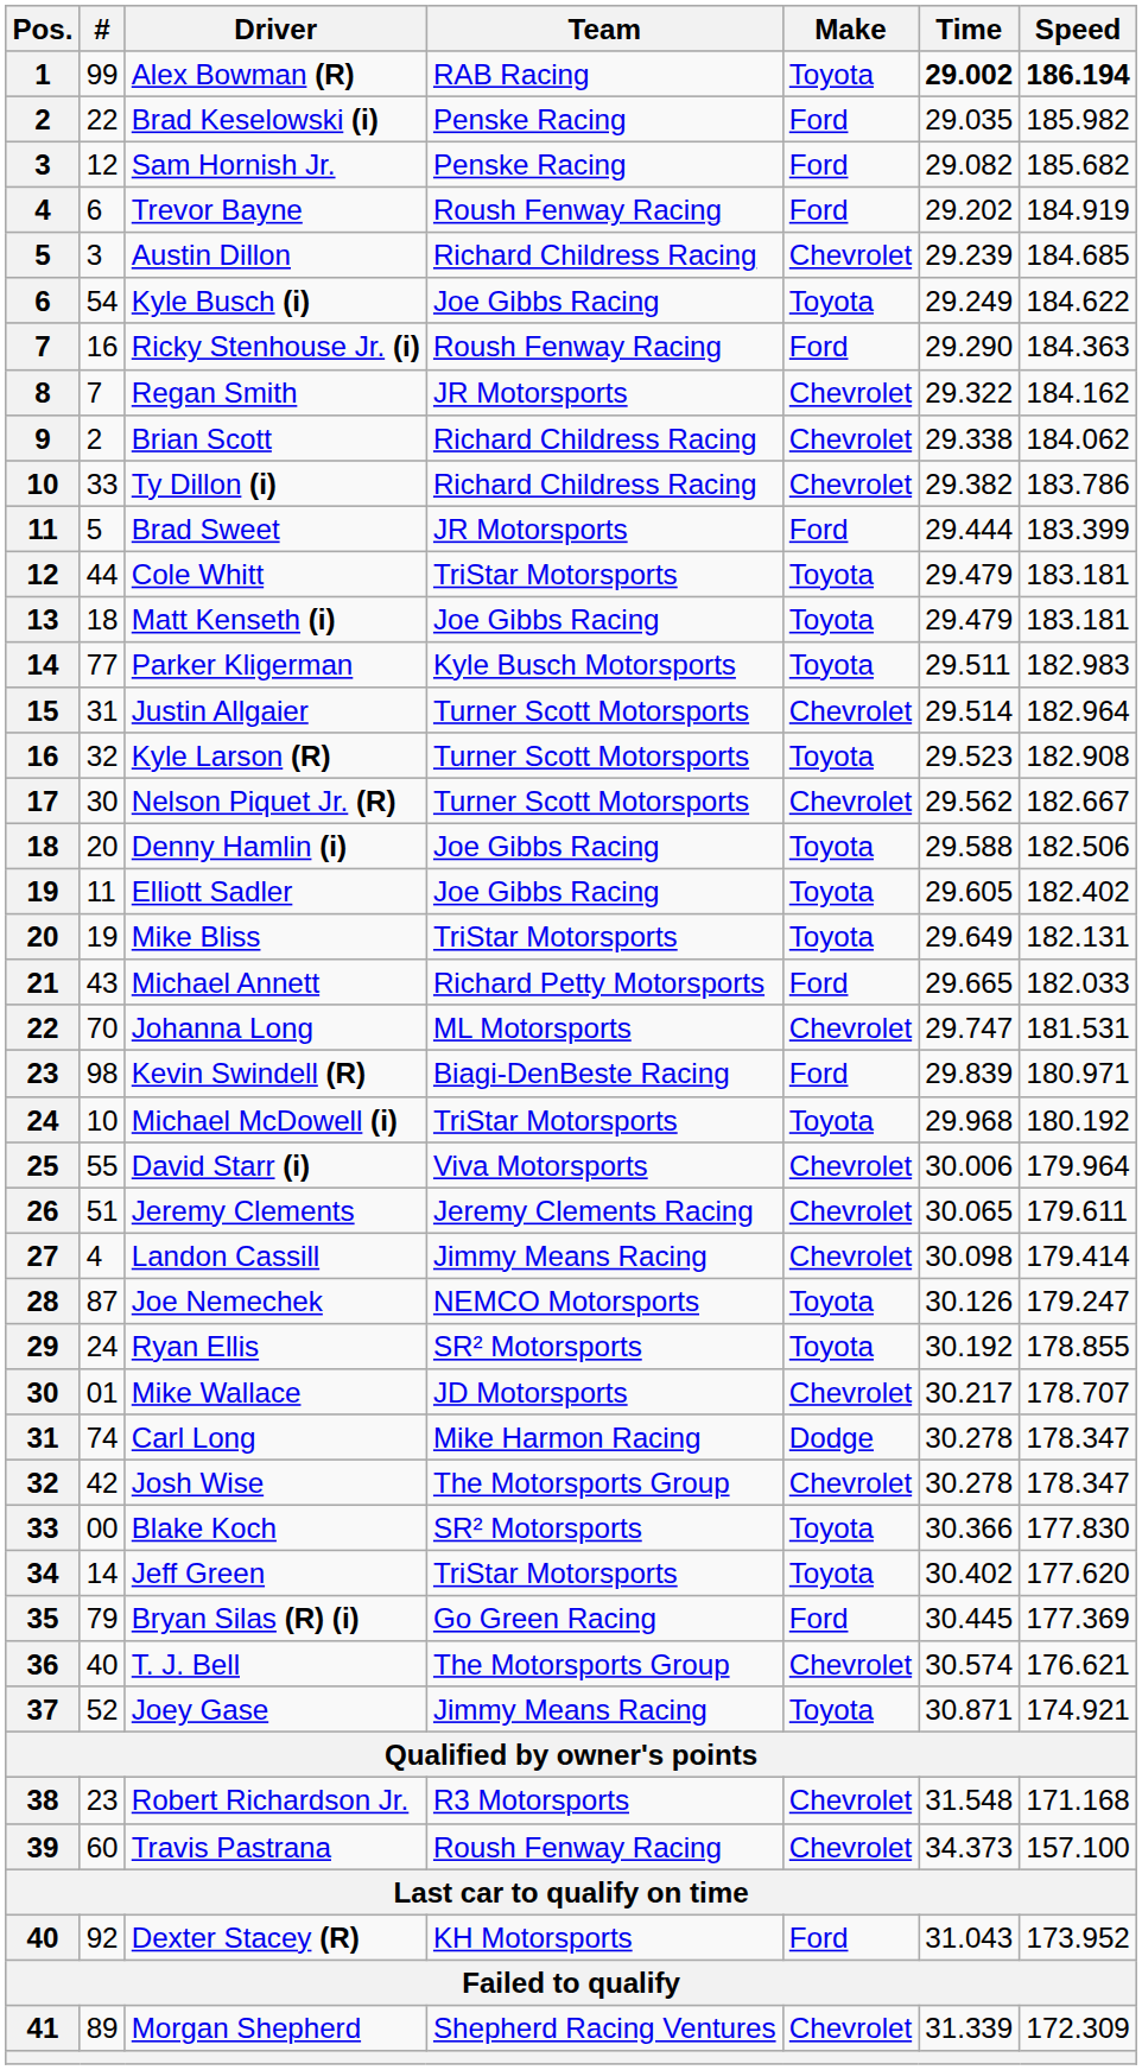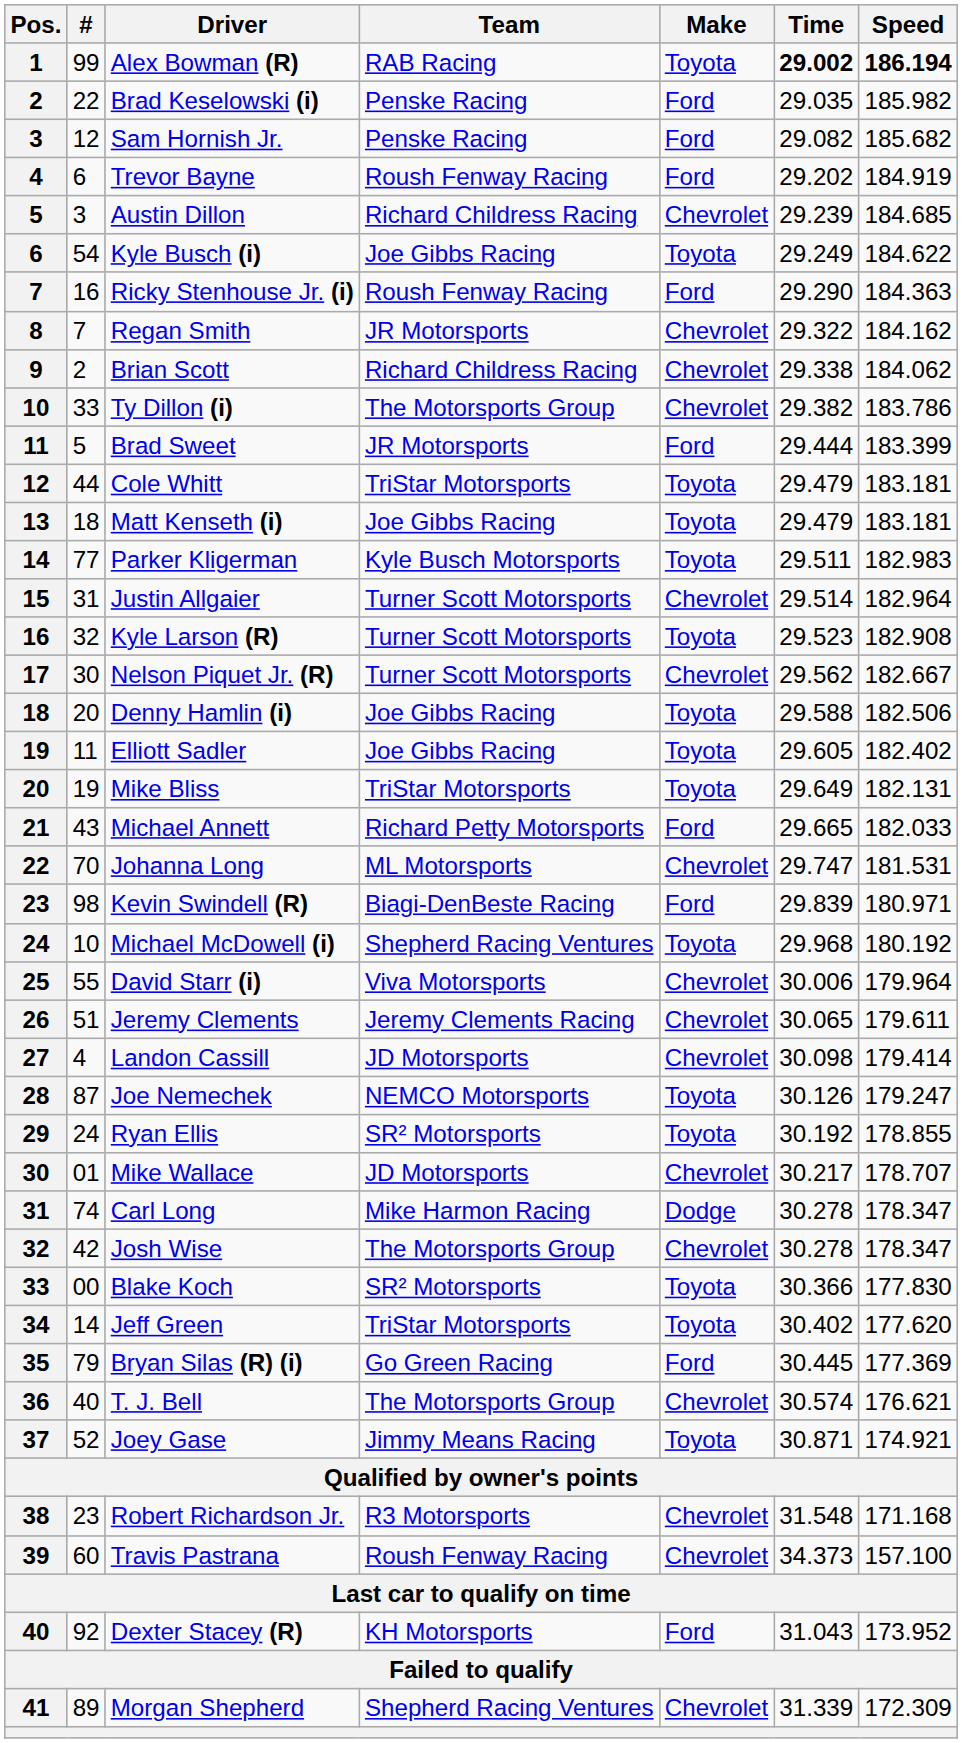Ty Dillon (i) | Team: Richard Childress Racing -> The Motorsports Group
Michael McDowell (i) | Team: TriStar Motorsports -> Shepherd Racing Ventures
Landon Cassill | Team: Jimmy Means Racing -> JD Motorsports
